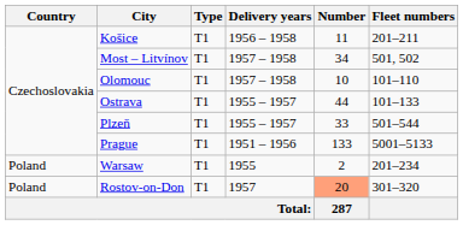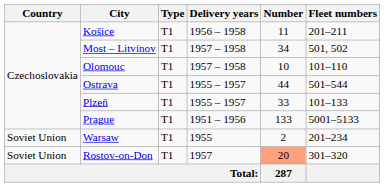Ostrava | Fleet numbers: 101–133 -> 501–544
Plzeň | Fleet numbers: 501–544 -> 101–133
Warsaw | Country: Poland -> Soviet Union
Rostov-on-Don | Country: Poland -> Soviet Union
